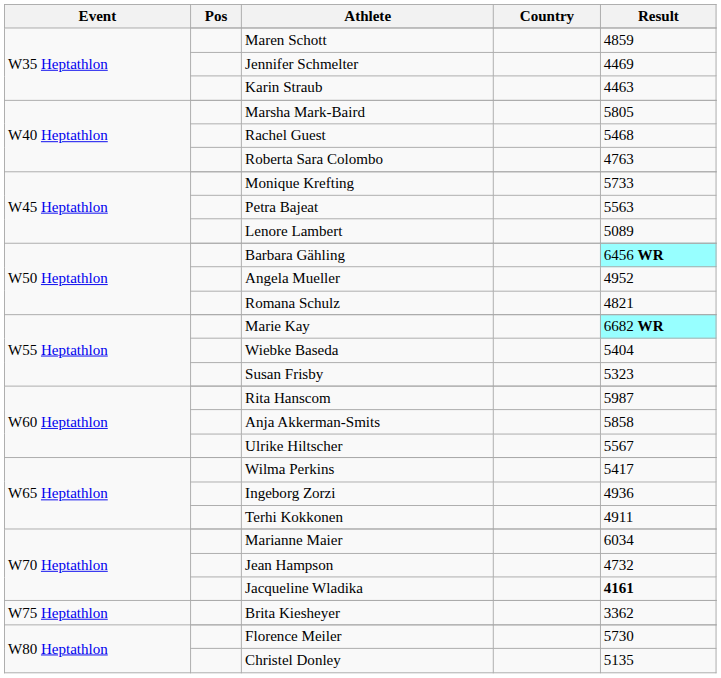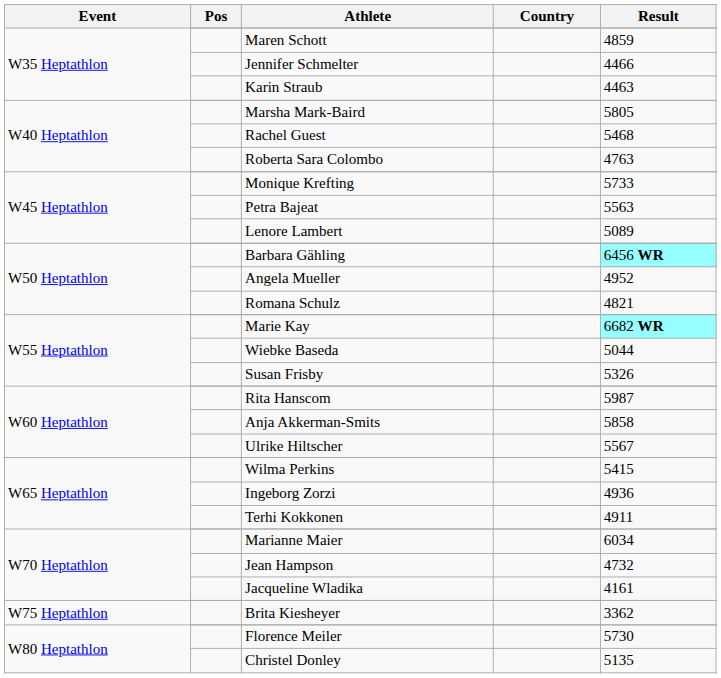Jennifer Schmelter | Result: 4469 -> 4466
Wiebke Baseda | Result: 5404 -> 5044
Susan Frisby | Result: 5323 -> 5326
Wilma Perkins | Result: 5417 -> 5415
Jacqueline Wladika | Result: bold -> normal
